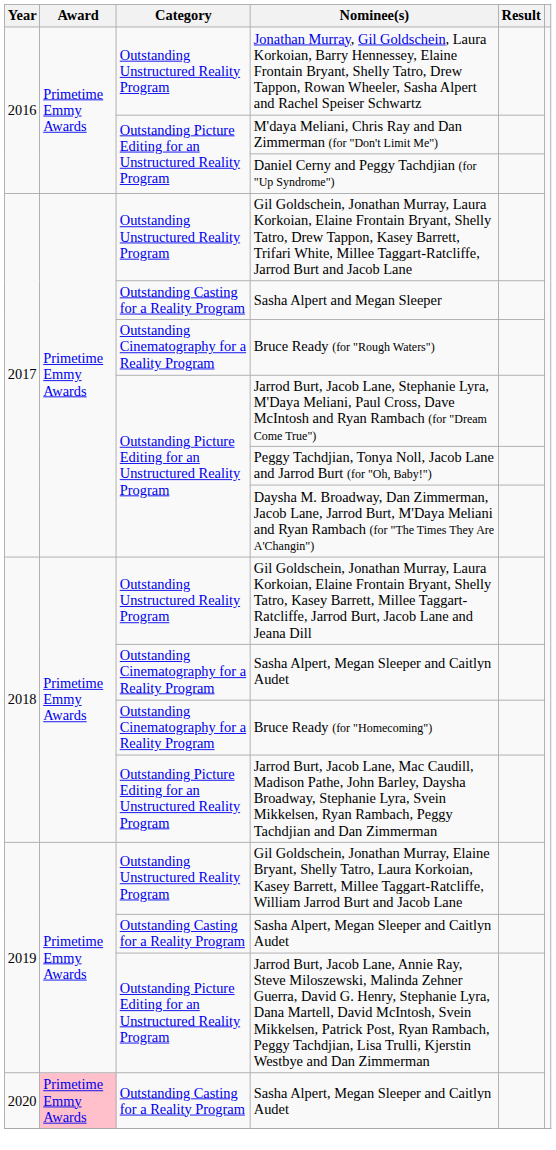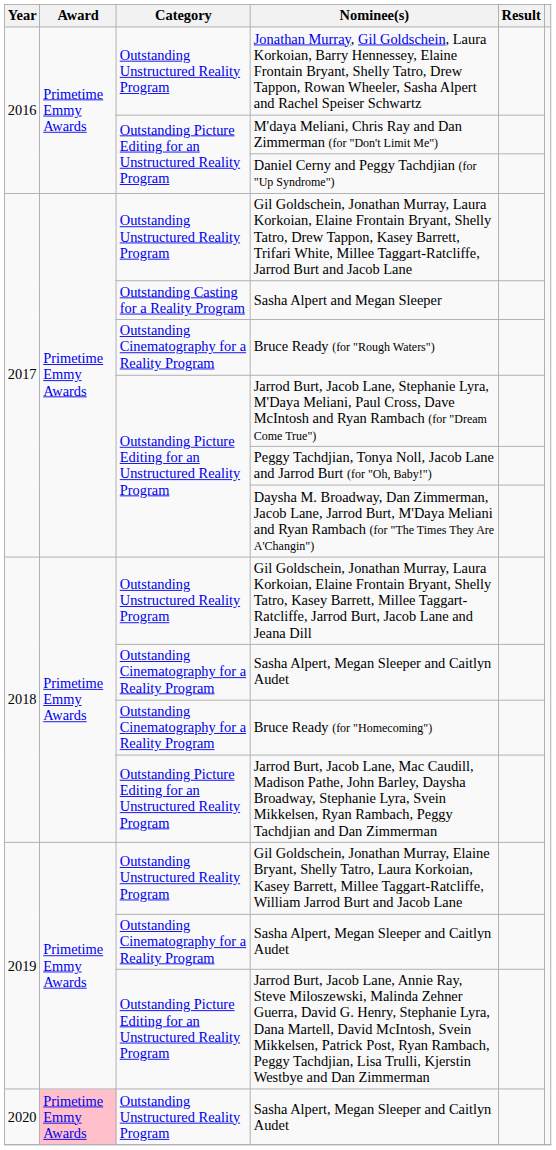2019 / Sasha Alpert, Megan Sleeper and Caitlyn Audet | Category: Outstanding Casting for a Reality Program -> Outstanding Cinematography for a Reality Program
2020 / Sasha Alpert, Megan Sleeper and Caitlyn Audet | Category: Outstanding Casting for a Reality Program -> Outstanding Unstructured Reality Program
